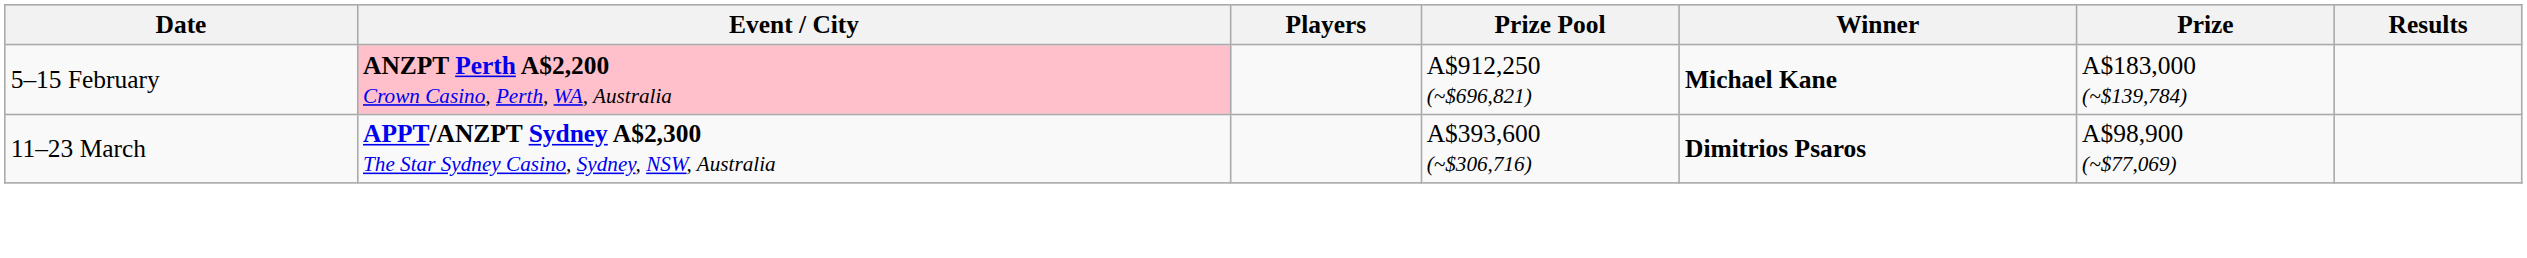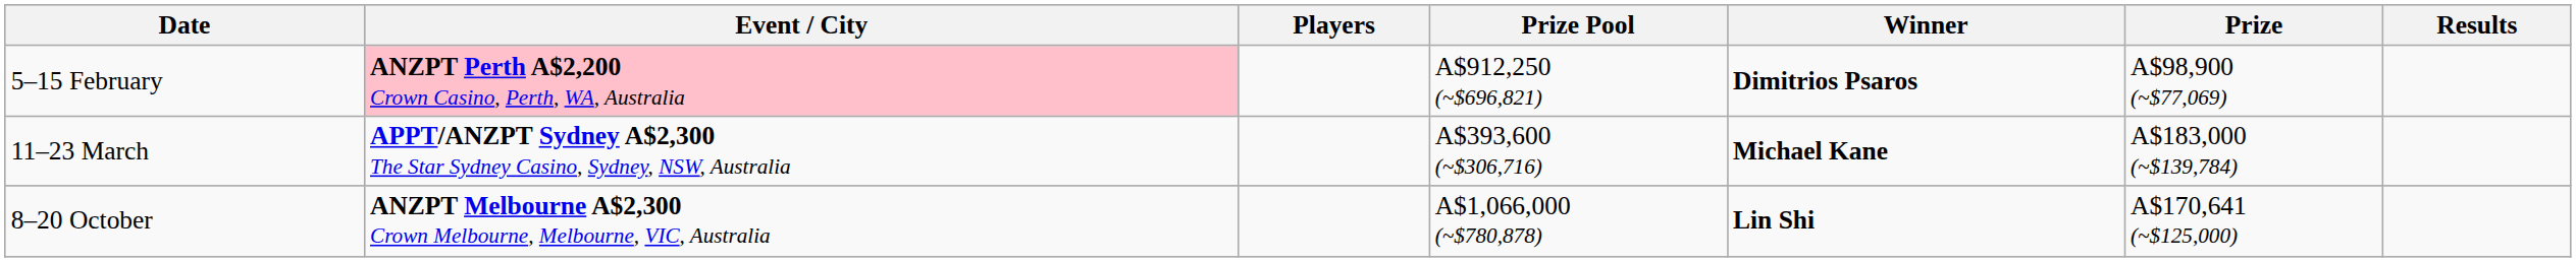5–15 February | Winner: Michael Kane -> Dimitrios Psaros
5–15 February | Prize: A$183,000 (~$139,784) -> A$98,900 (~$77,069)
11–23 March | Winner: Dimitrios Psaros -> Michael Kane
11–23 March | Prize: A$98,900 (~$77,069) -> A$183,000 (~$139,784)
+ row: 8–20 October | ANZPT Melbourne A$2,300 Crown Melbourne, Melbourne, VIC, Australia | A$1,066,000 (~$780,878) | Lin Shi | A$170,641 (~$125,000)
